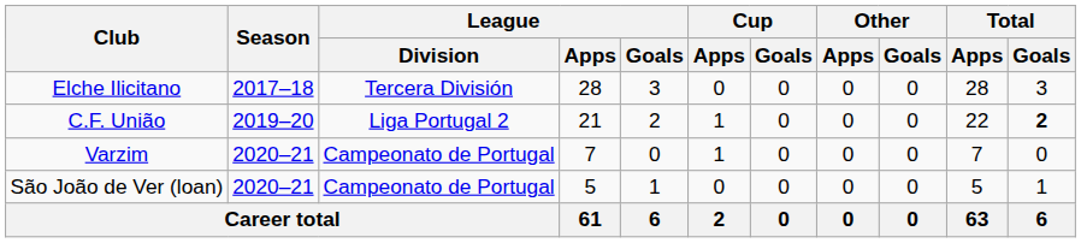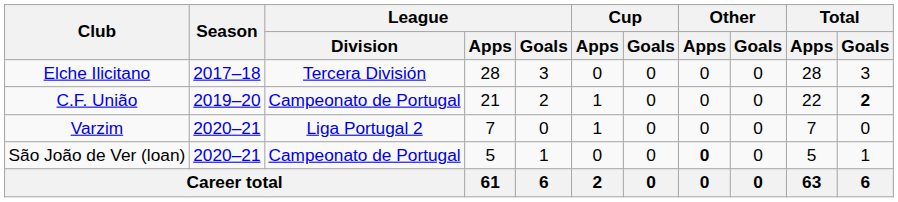C.F. União | League / Division: Liga Portugal 2 -> Campeonato de Portugal
Varzim | League / Division: Campeonato de Portugal -> Liga Portugal 2
São João de Ver (loan) | Other / Apps: normal -> bold
